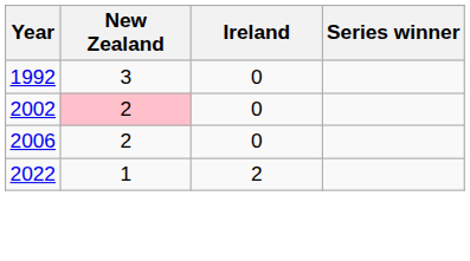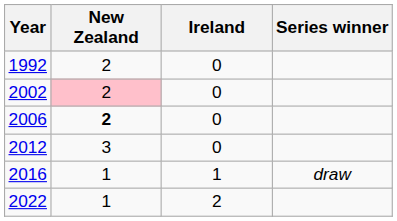1992 | New Zealand: 3 -> 2
2006 | New Zealand: normal -> bold
+ row: 2012 | 3 | 0
+ row: 2016 | 1 | 1 | draw
